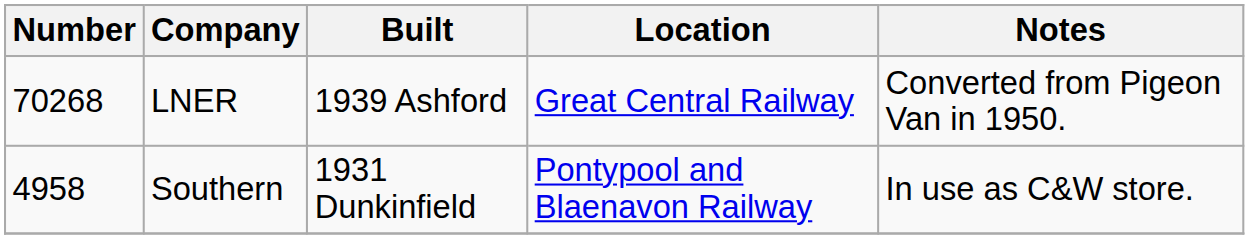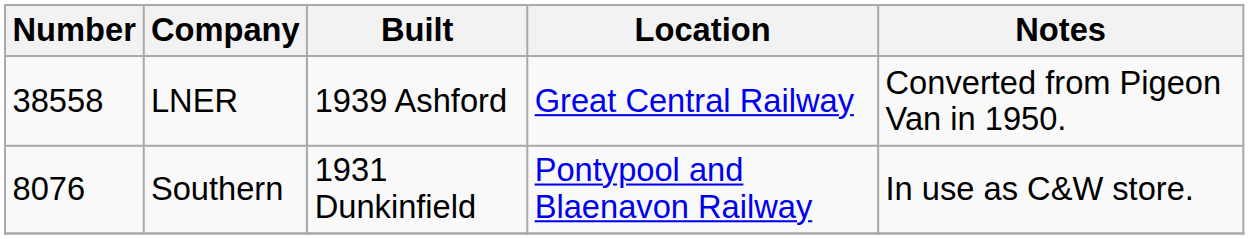LNER | Number: 70268 -> 38558
Southern | Number: 4958 -> 8076
